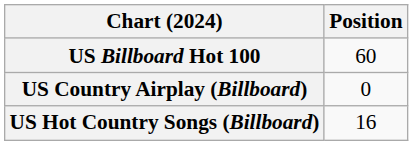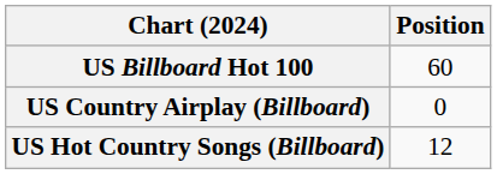US Hot Country Songs (Billboard) | Position: 16 -> 12
